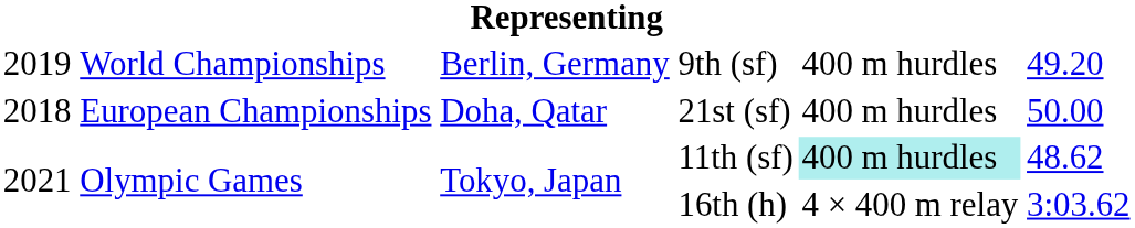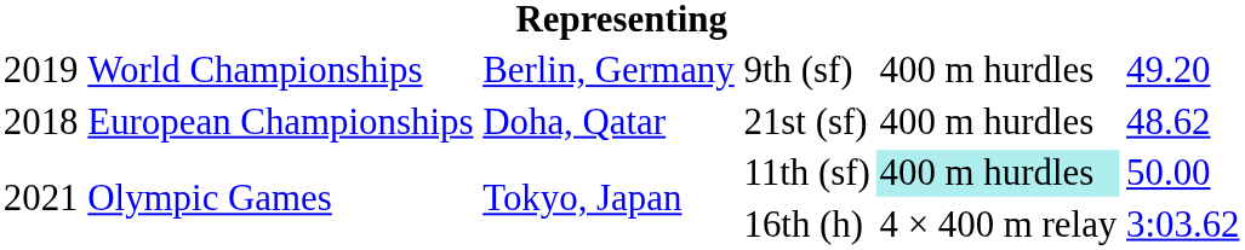21st (sf) | column 6: 50.00 -> 48.62
11th (sf) | column 6: 48.62 -> 50.00
